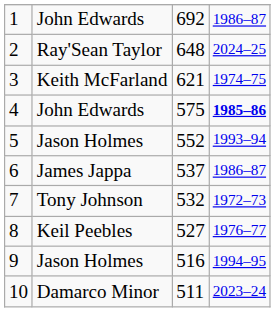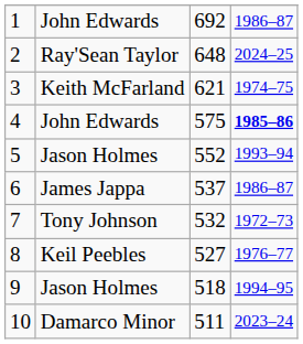9 | column 3: 516 -> 518
